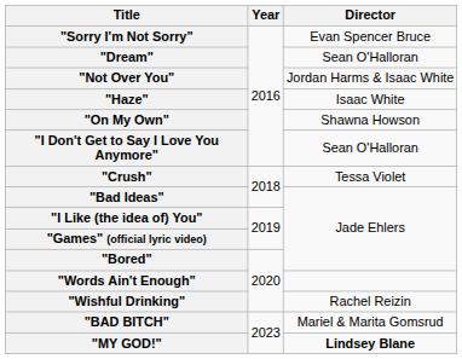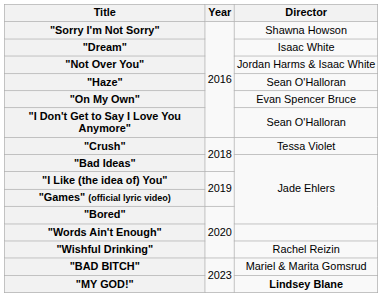"Sorry I'm Not Sorry" | Director: Evan Spencer Bruce -> Shawna Howson
"Dream" | Director: Sean O'Halloran -> Isaac White
"Haze" | Director: Isaac White -> Sean O'Halloran
"On My Own" | Director: Shawna Howson -> Evan Spencer Bruce
